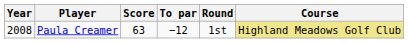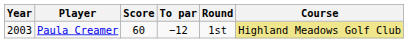Paula Creamer | Year: 2008 -> 2003
Paula Creamer | Score: 63 -> 60
